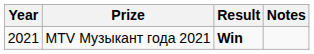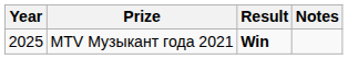MTV Музыкант года 2021 | Year: 2021 -> 2025
